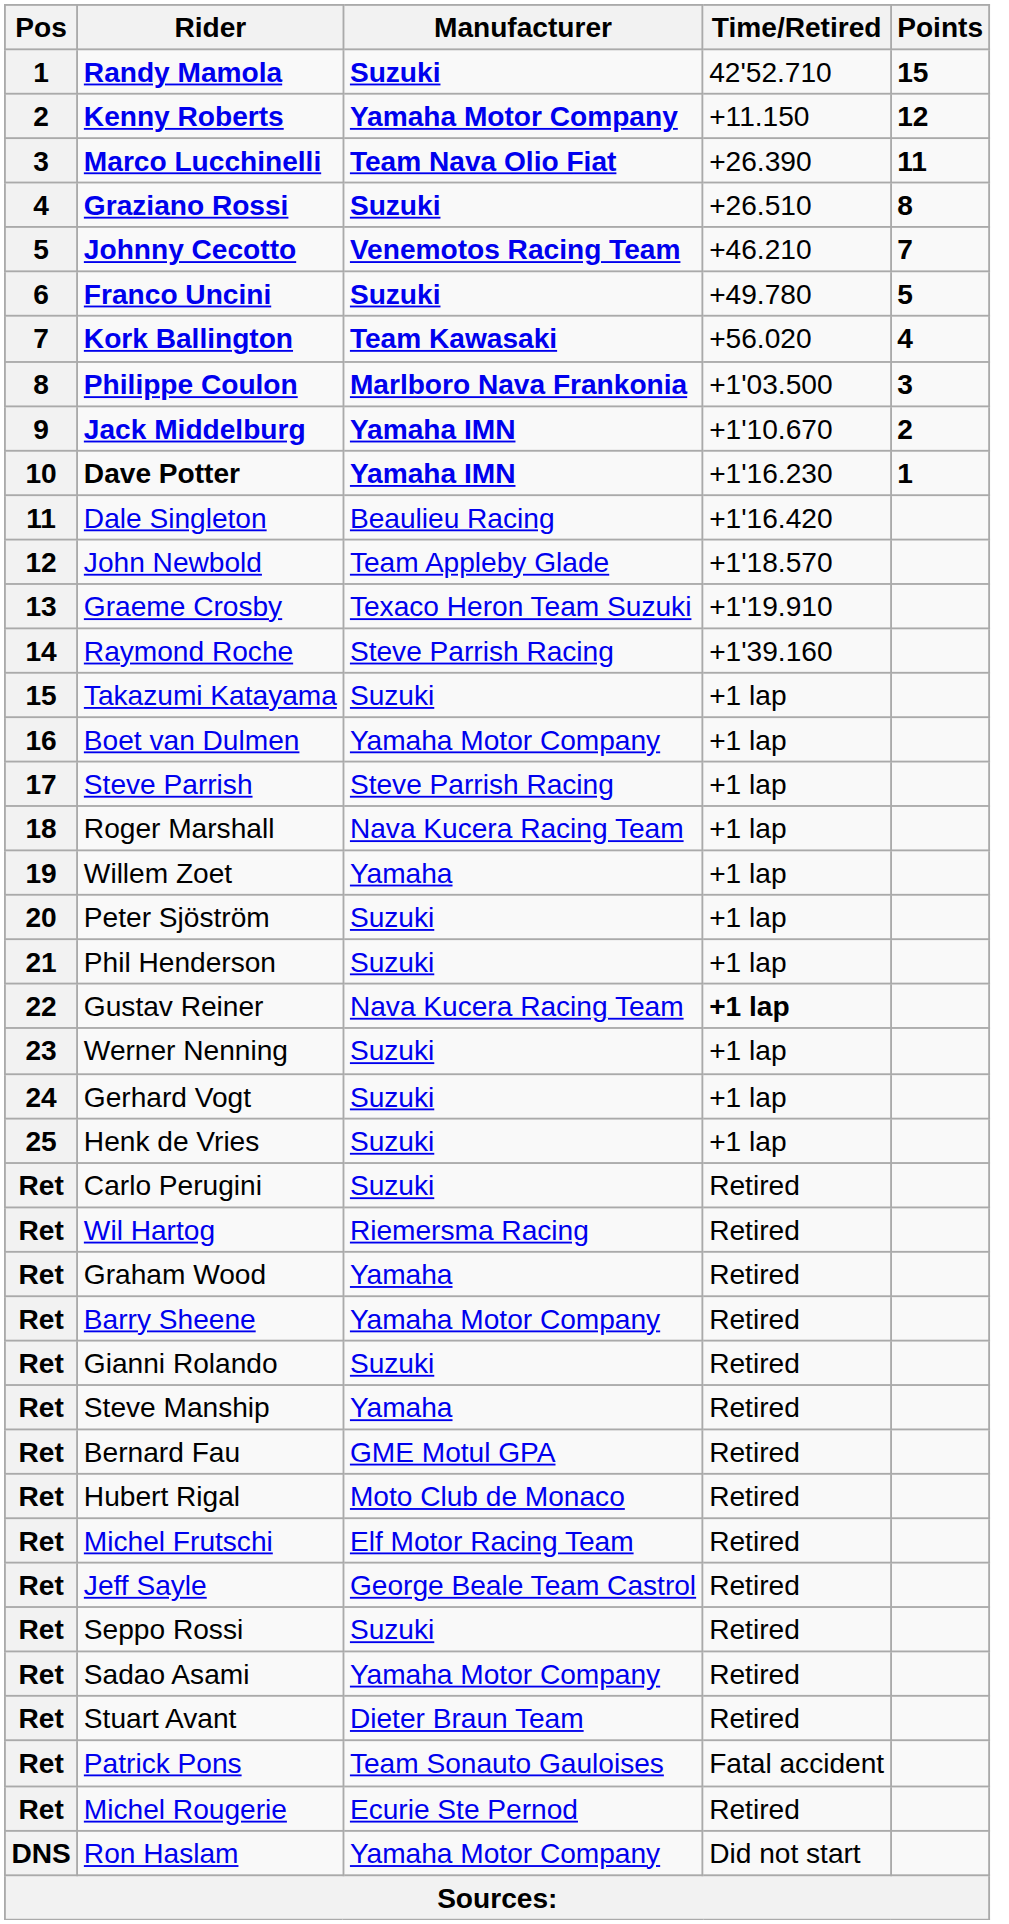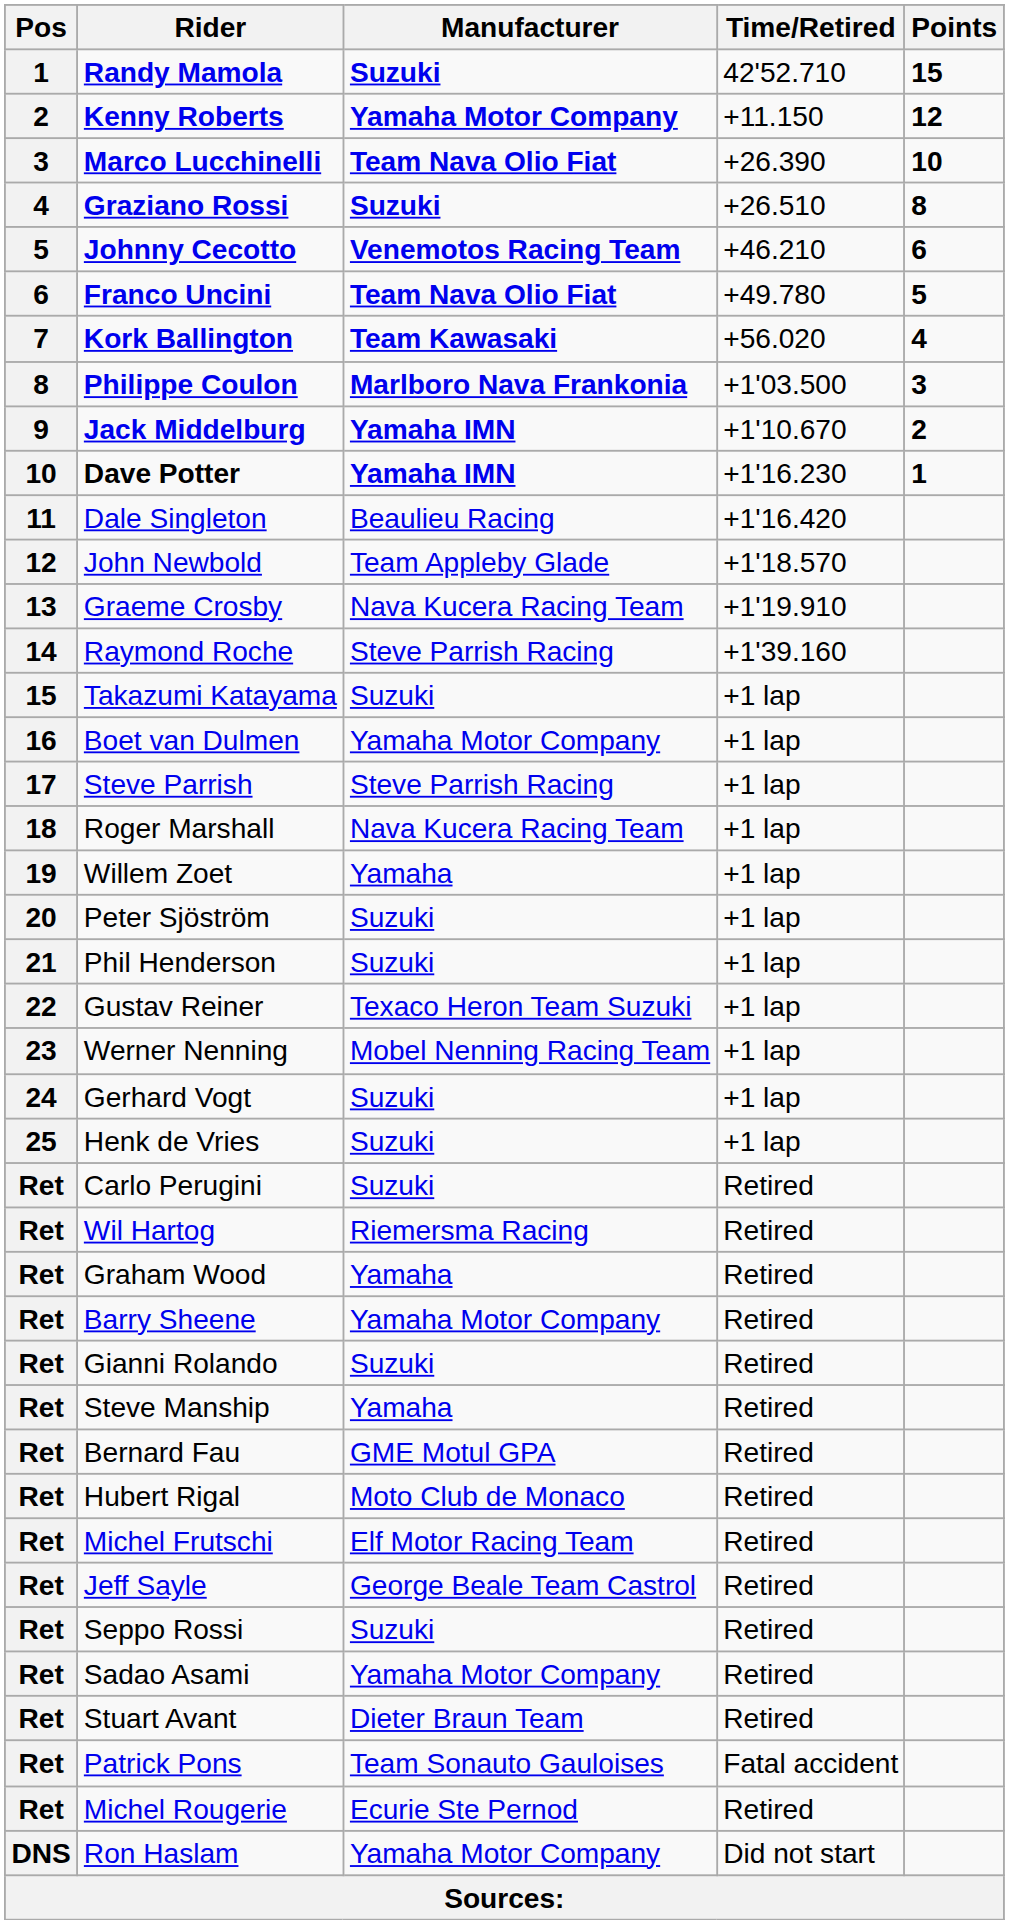Marco Lucchinelli | Points: 11 -> 10
Johnny Cecotto | Points: 7 -> 6
Franco Uncini | Manufacturer: Suzuki -> Team Nava Olio Fiat
Graeme Crosby | Manufacturer: Texaco Heron Team Suzuki -> Nava Kucera Racing Team
Gustav Reiner | Manufacturer: Nava Kucera Racing Team -> Texaco Heron Team Suzuki
Gustav Reiner | Time/Retired: bold -> normal
Werner Nenning | Manufacturer: Suzuki -> Mobel Nenning Racing Team
